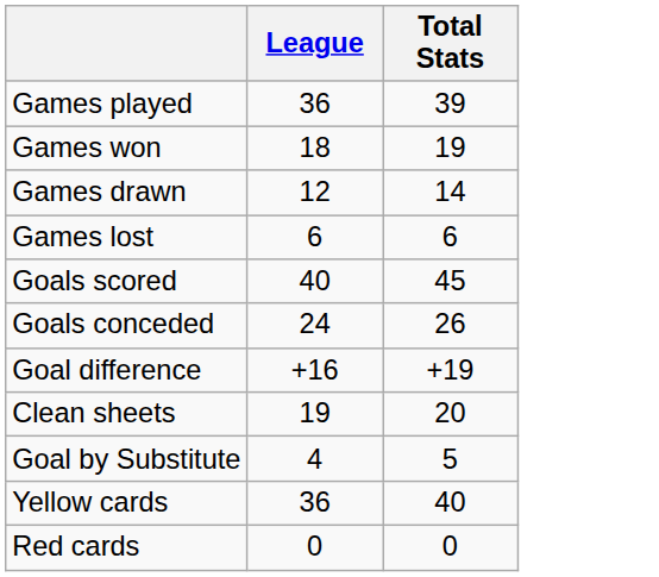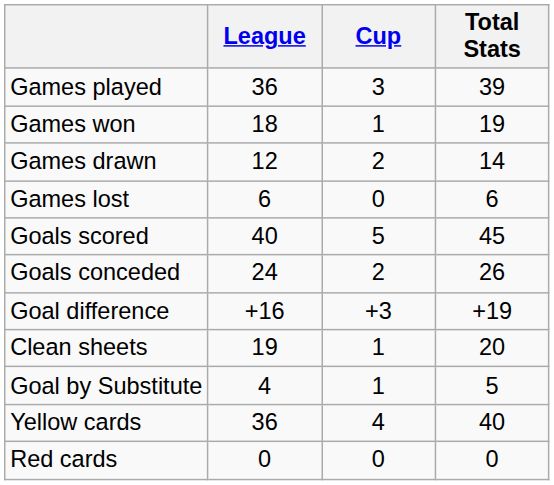+ column: Cup | 3 | 1 | 2 | 0 | 5 | 2 | +3 | 1 | 1 | 4 | 0
